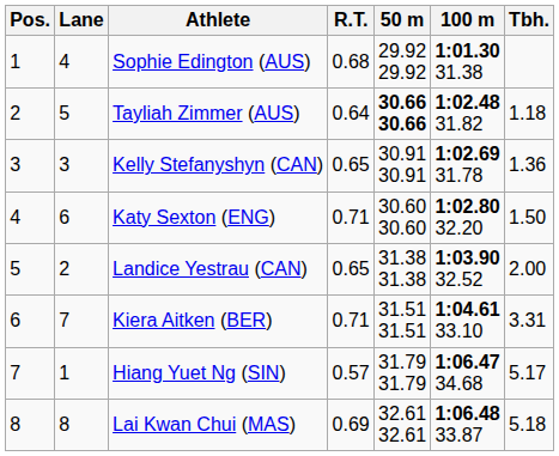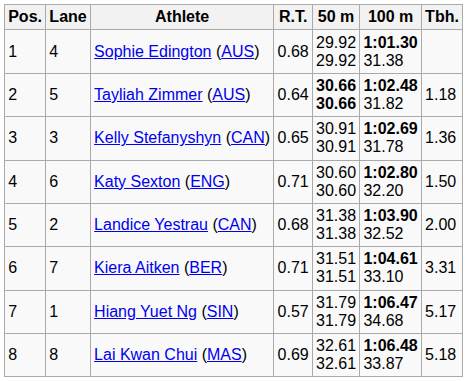Landice Yestrau (CAN) | R.T.: 0.65 -> 0.68
